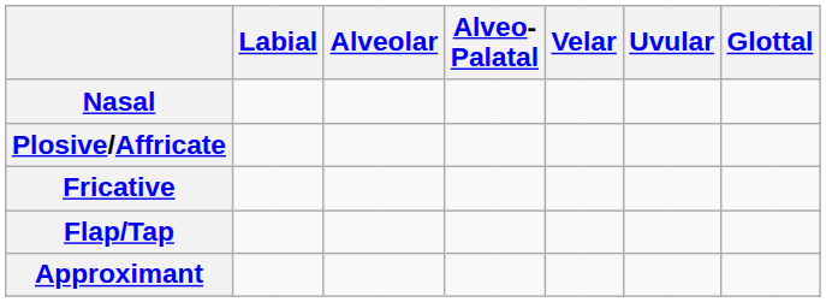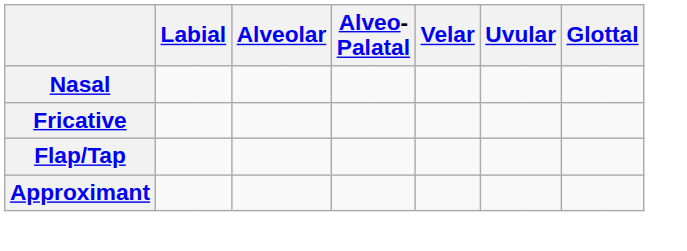- row: Plosive/Affricate
